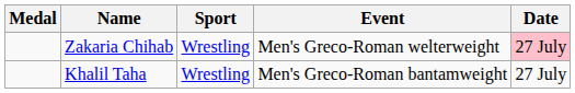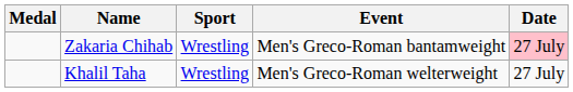Zakaria Chihab | Event: Men's Greco-Roman welterweight -> Men's Greco-Roman bantamweight
Khalil Taha | Event: Men's Greco-Roman bantamweight -> Men's Greco-Roman welterweight
